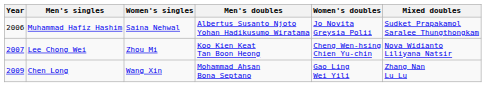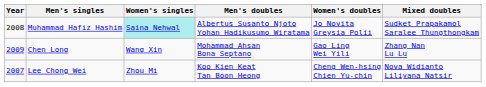Muhammad Hafiz Hashim | Year: 2006 -> 2008
Muhammad Hafiz Hashim | Women's singles: no background -> paleturquoise background
rows swapped: Lee Chong Wei <-> Chen Long
